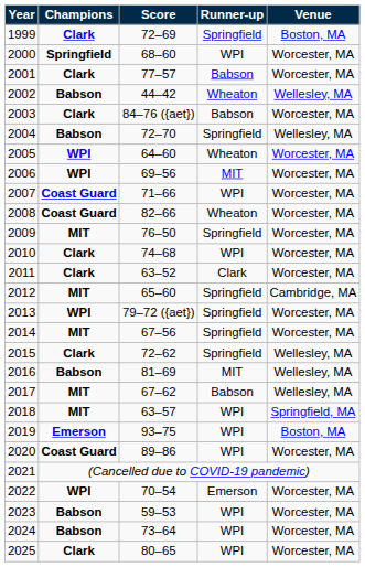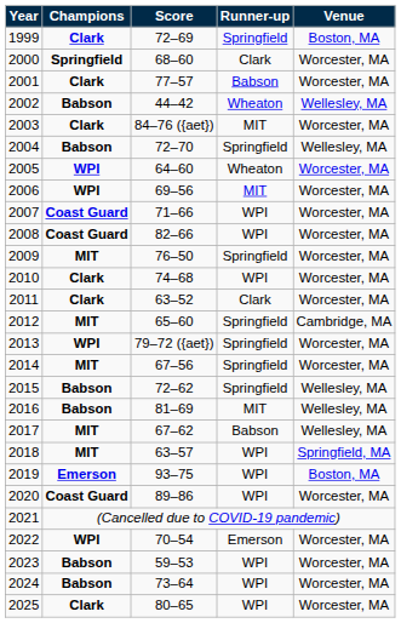2000 | Runner-up: WPI -> Clark
2003 | Runner-up: Babson -> MIT
2008 | Runner-up: Wheaton -> WPI
2015 | Champions: Clark -> Babson
